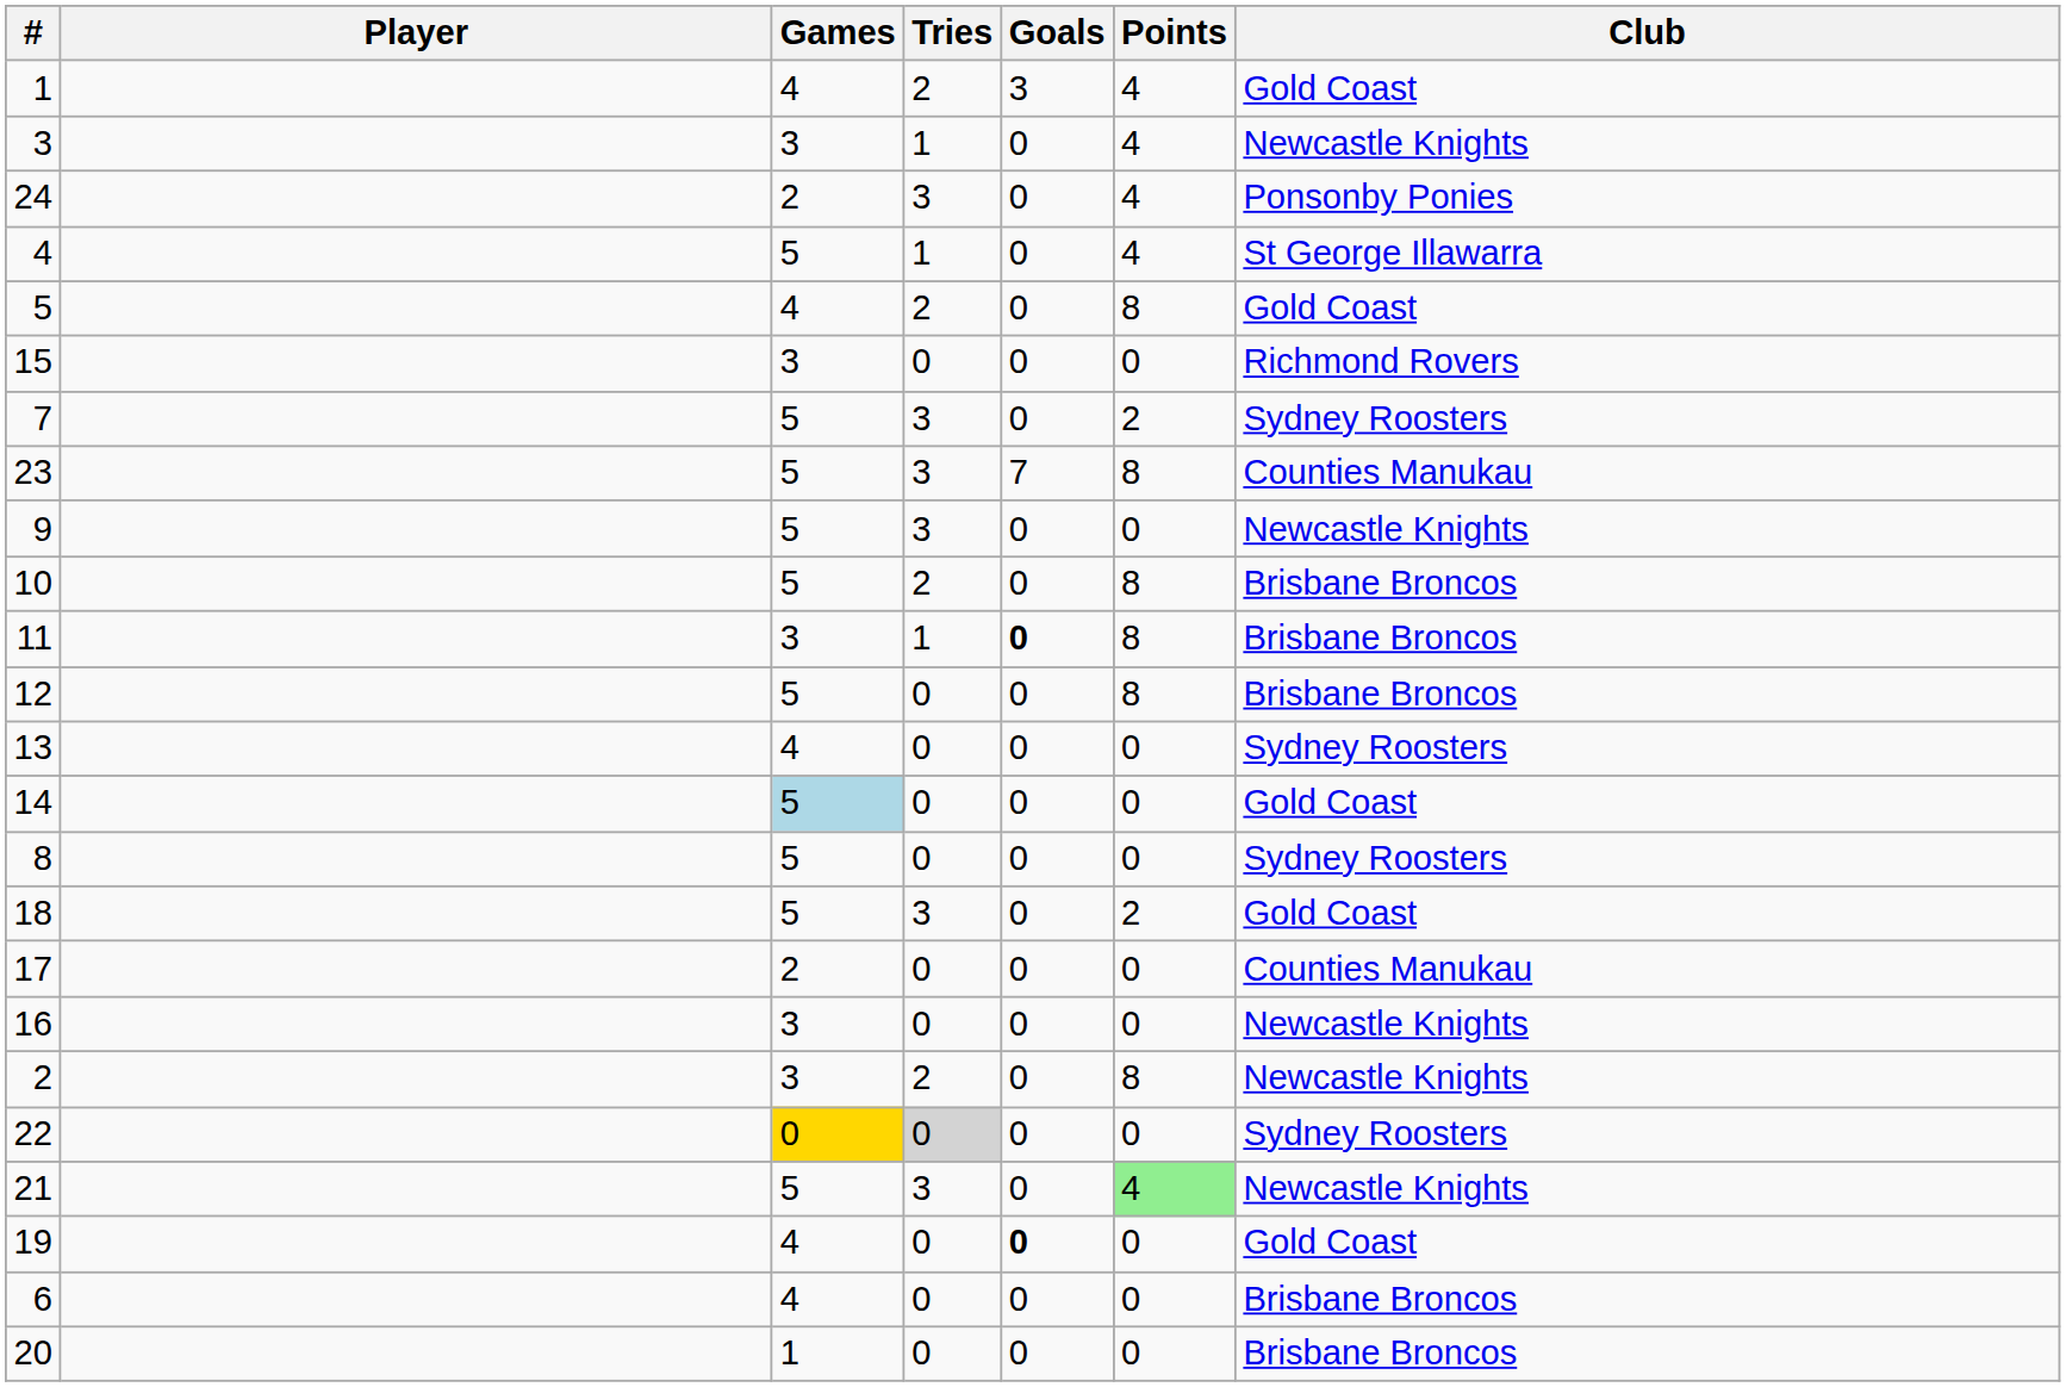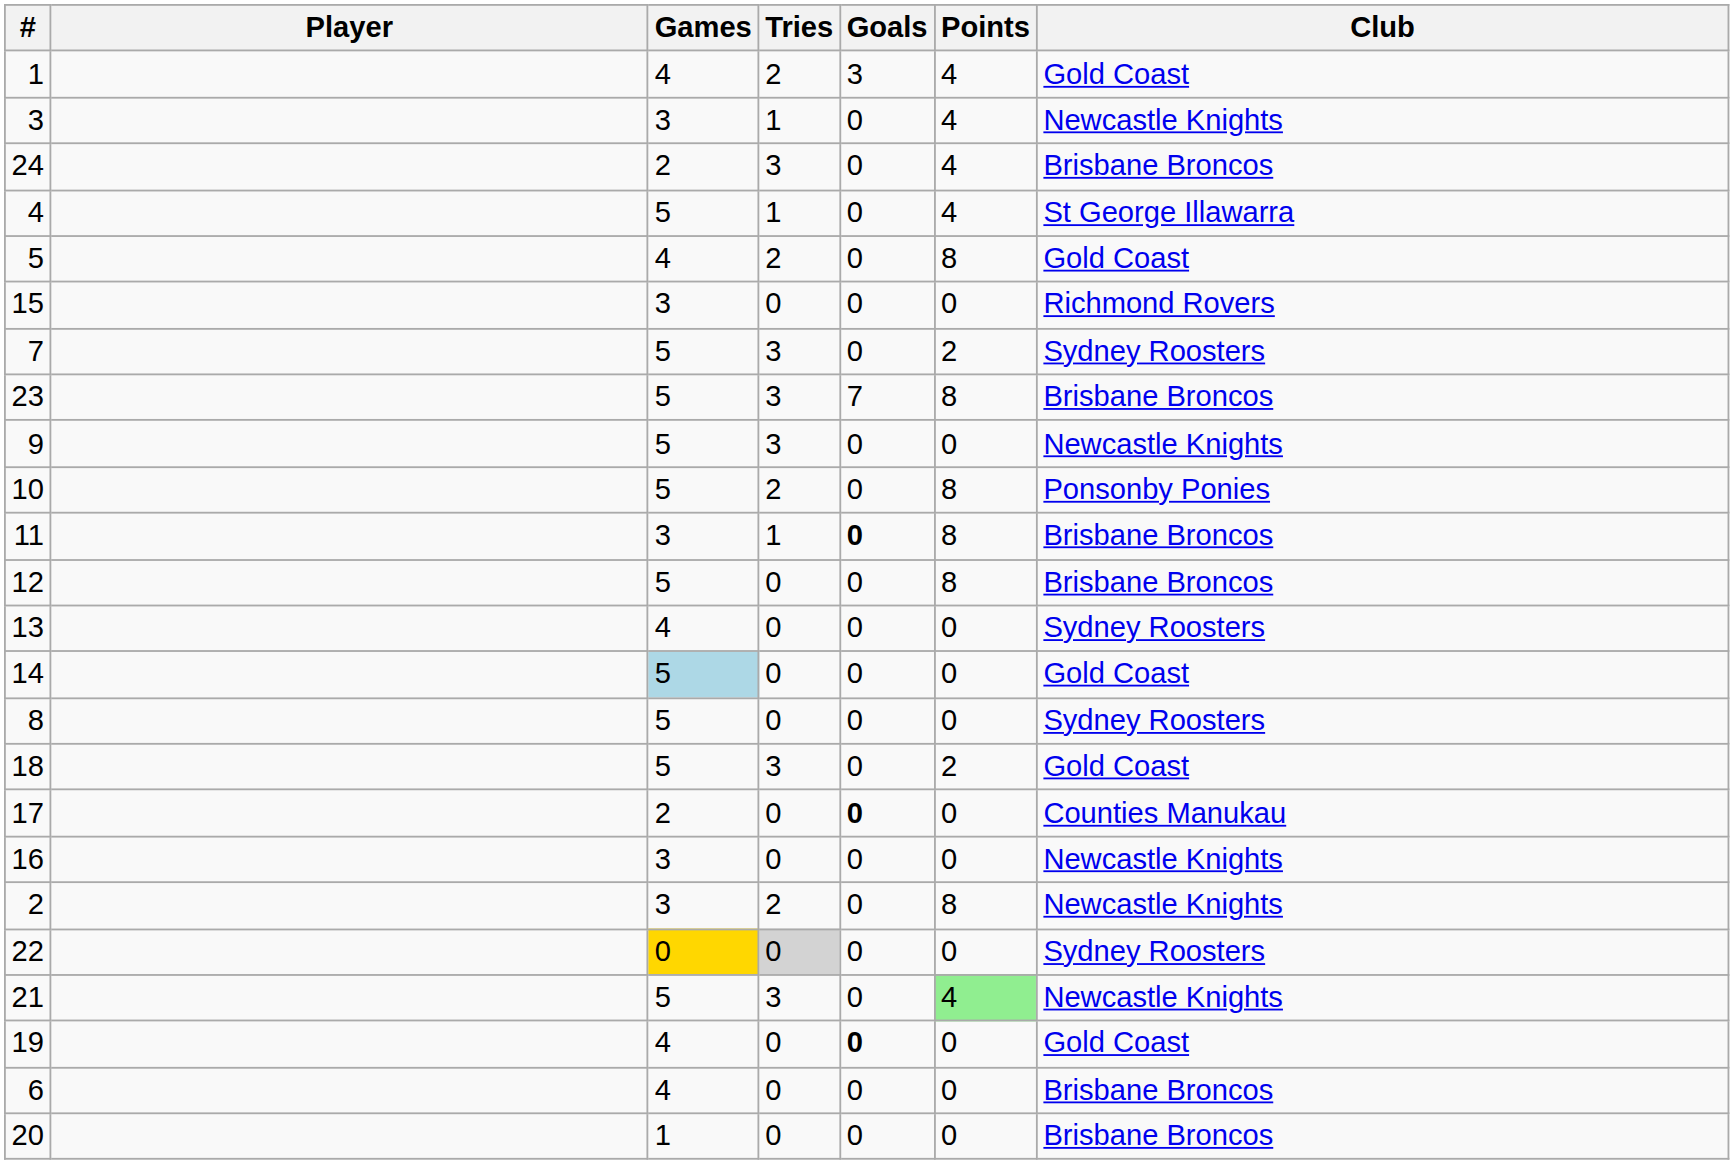24 | Club: Ponsonby Ponies -> Brisbane Broncos
23 | Club: Counties Manukau -> Brisbane Broncos
10 | Club: Brisbane Broncos -> Ponsonby Ponies
17 | Goals: normal -> bold
